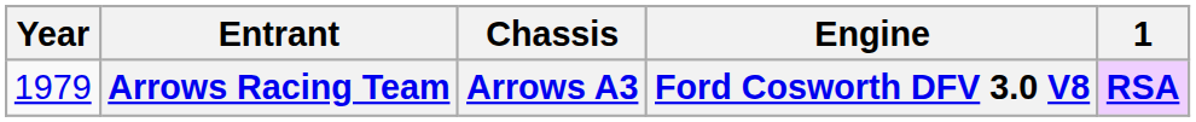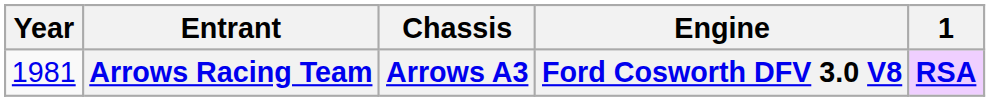Arrows Racing Team | Year: 1979 -> 1981
